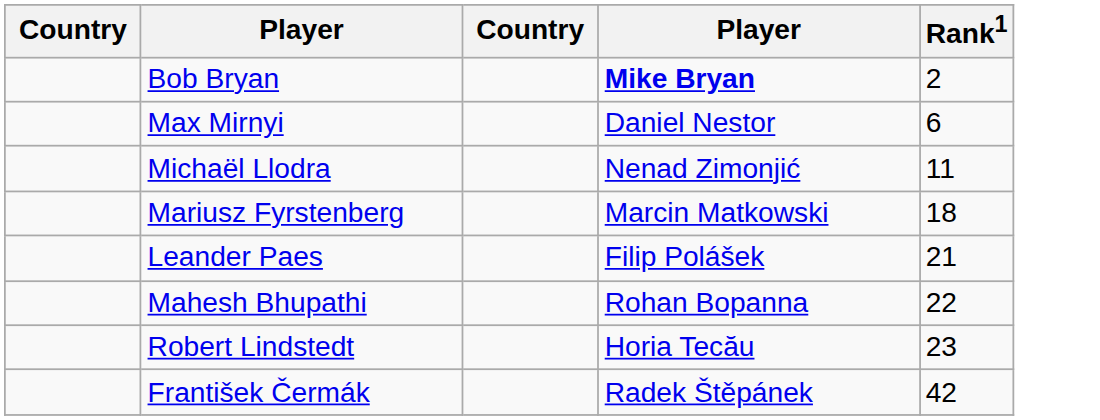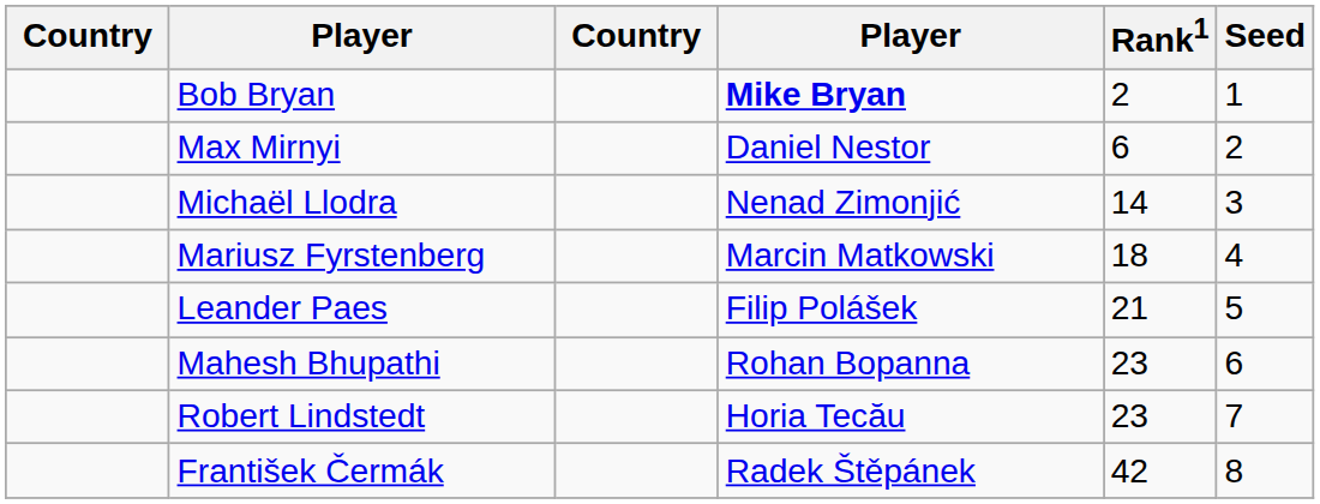+ column: Seed | 1 | 2 | 3 | 4 | 5 | 6 | 7 | 8
Michaël Llodra | Rank1: 11 -> 14
Mahesh Bhupathi | Rank1: 22 -> 23
